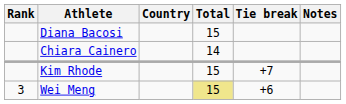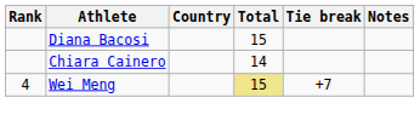- row: Kim Rhode | 15 | +7
Wei Meng | Rank: 3 -> 4
Wei Meng | Tie break: +6 -> +7
